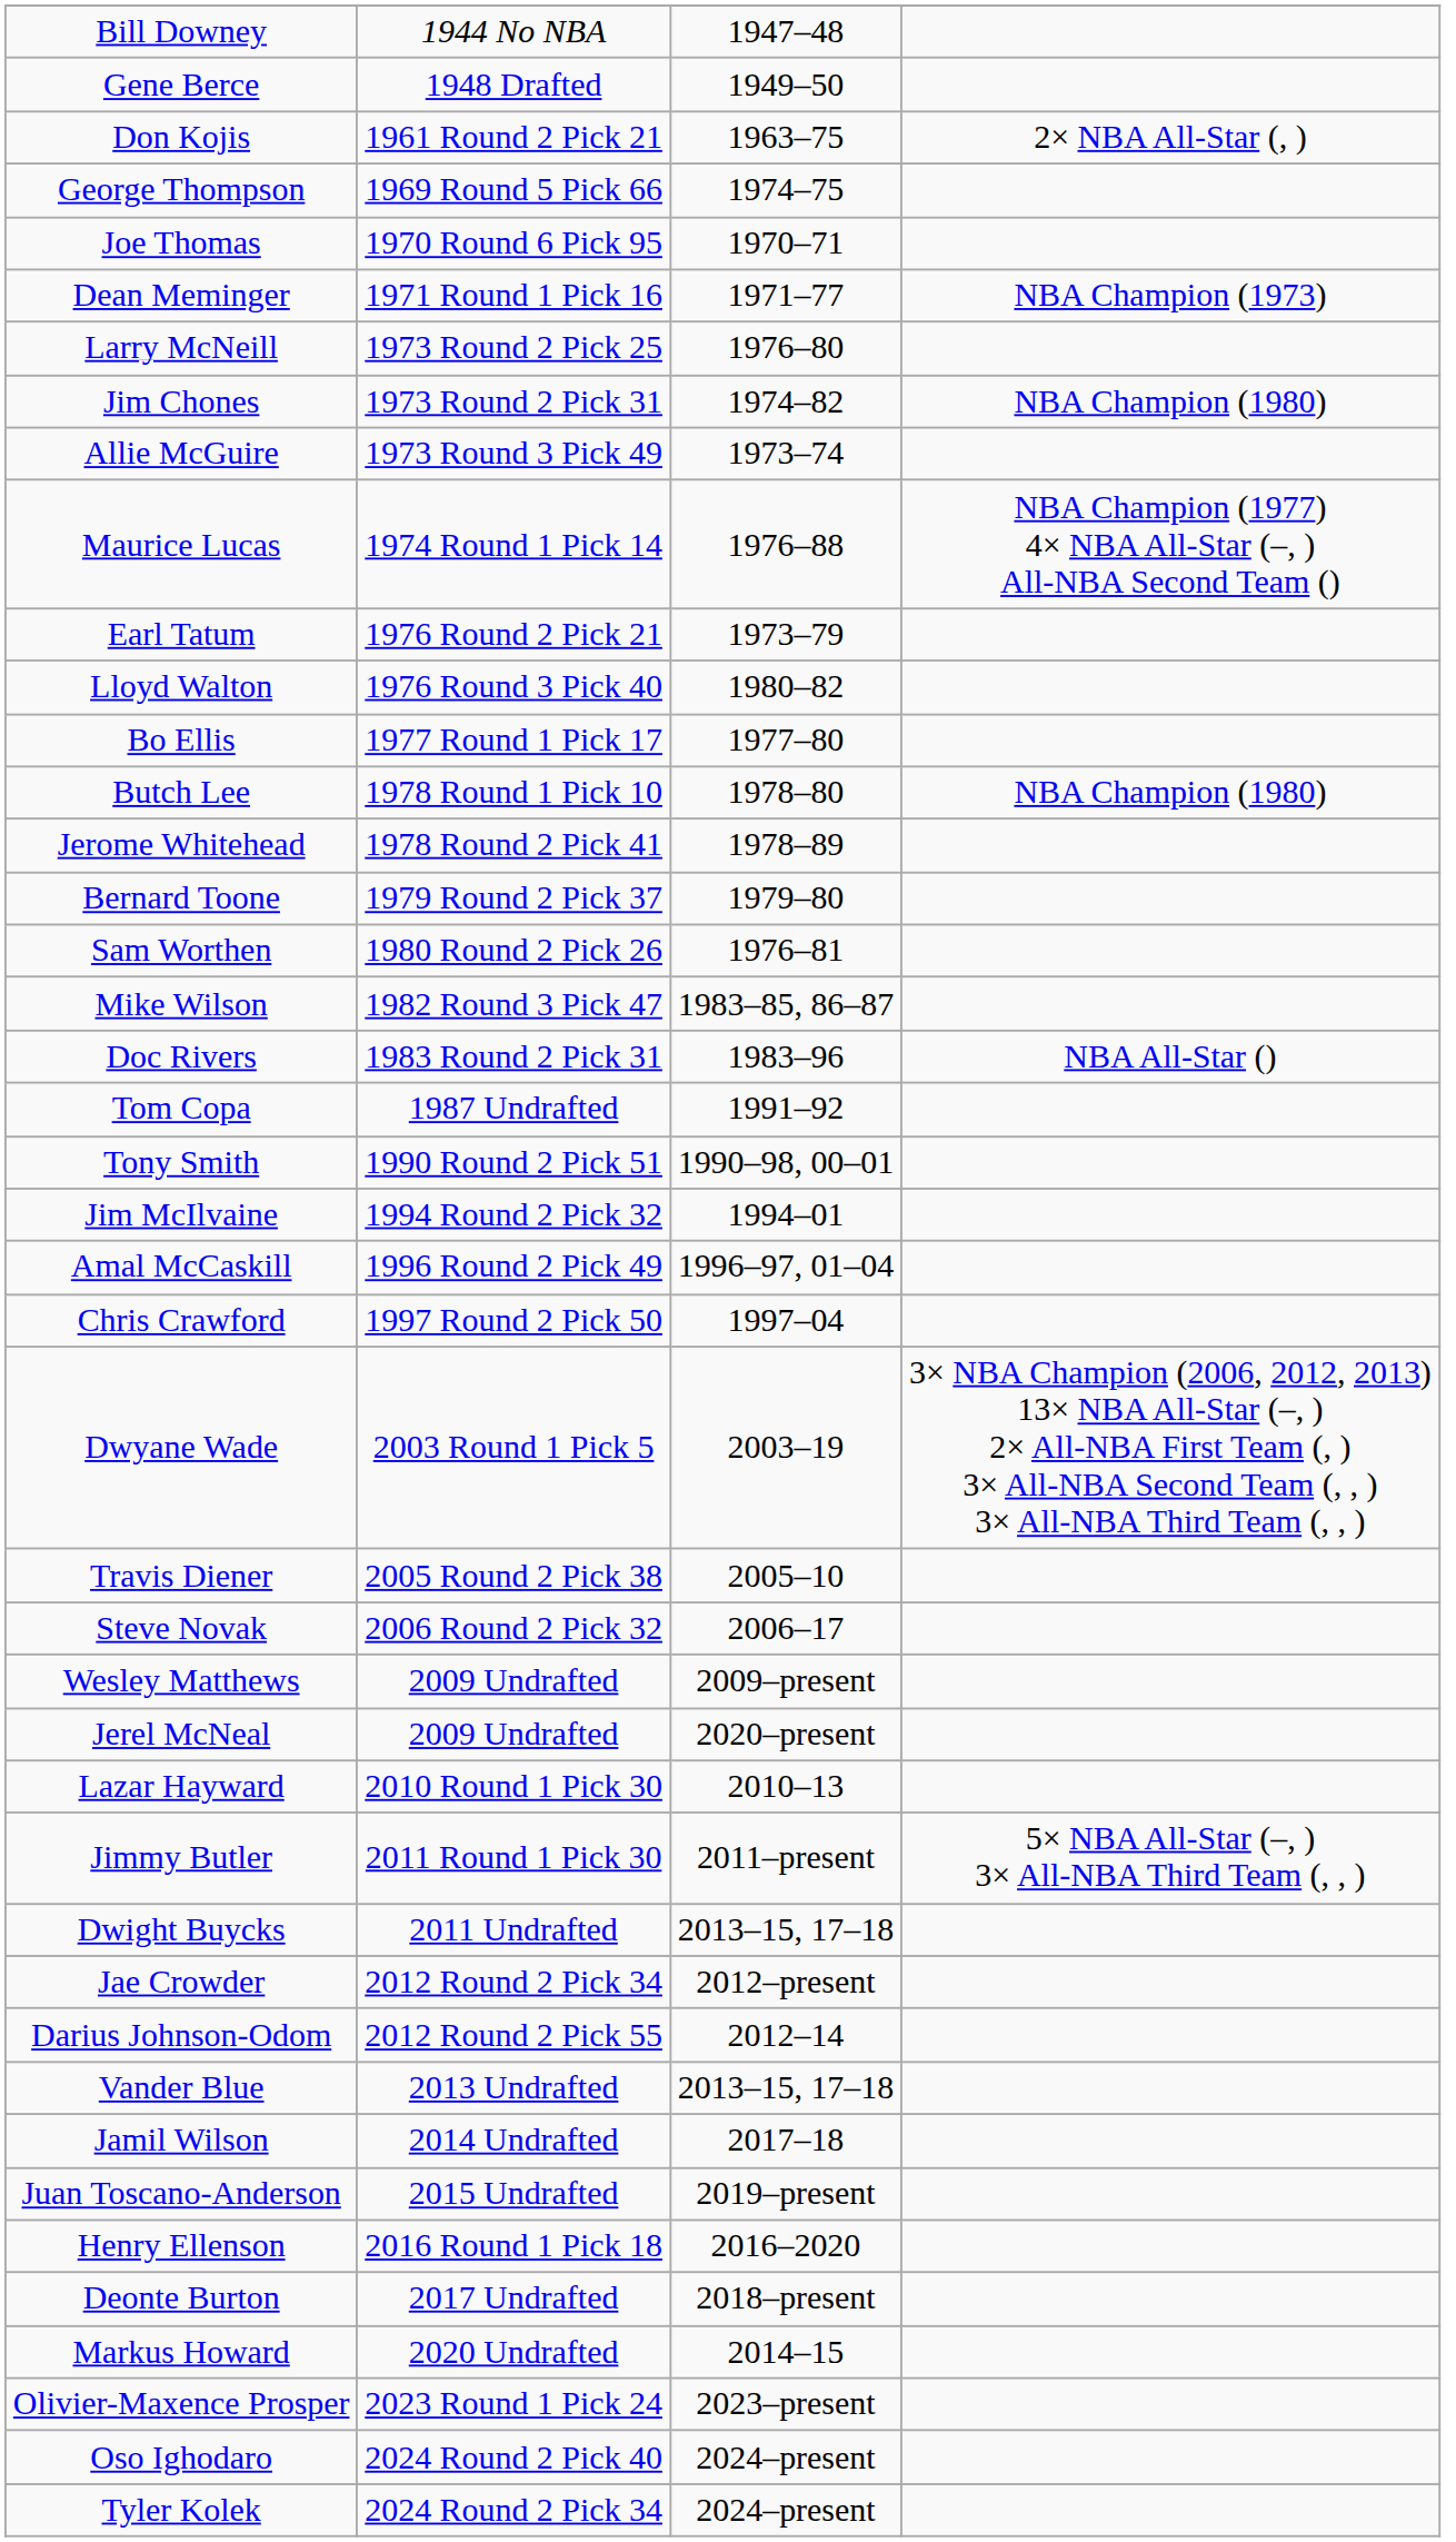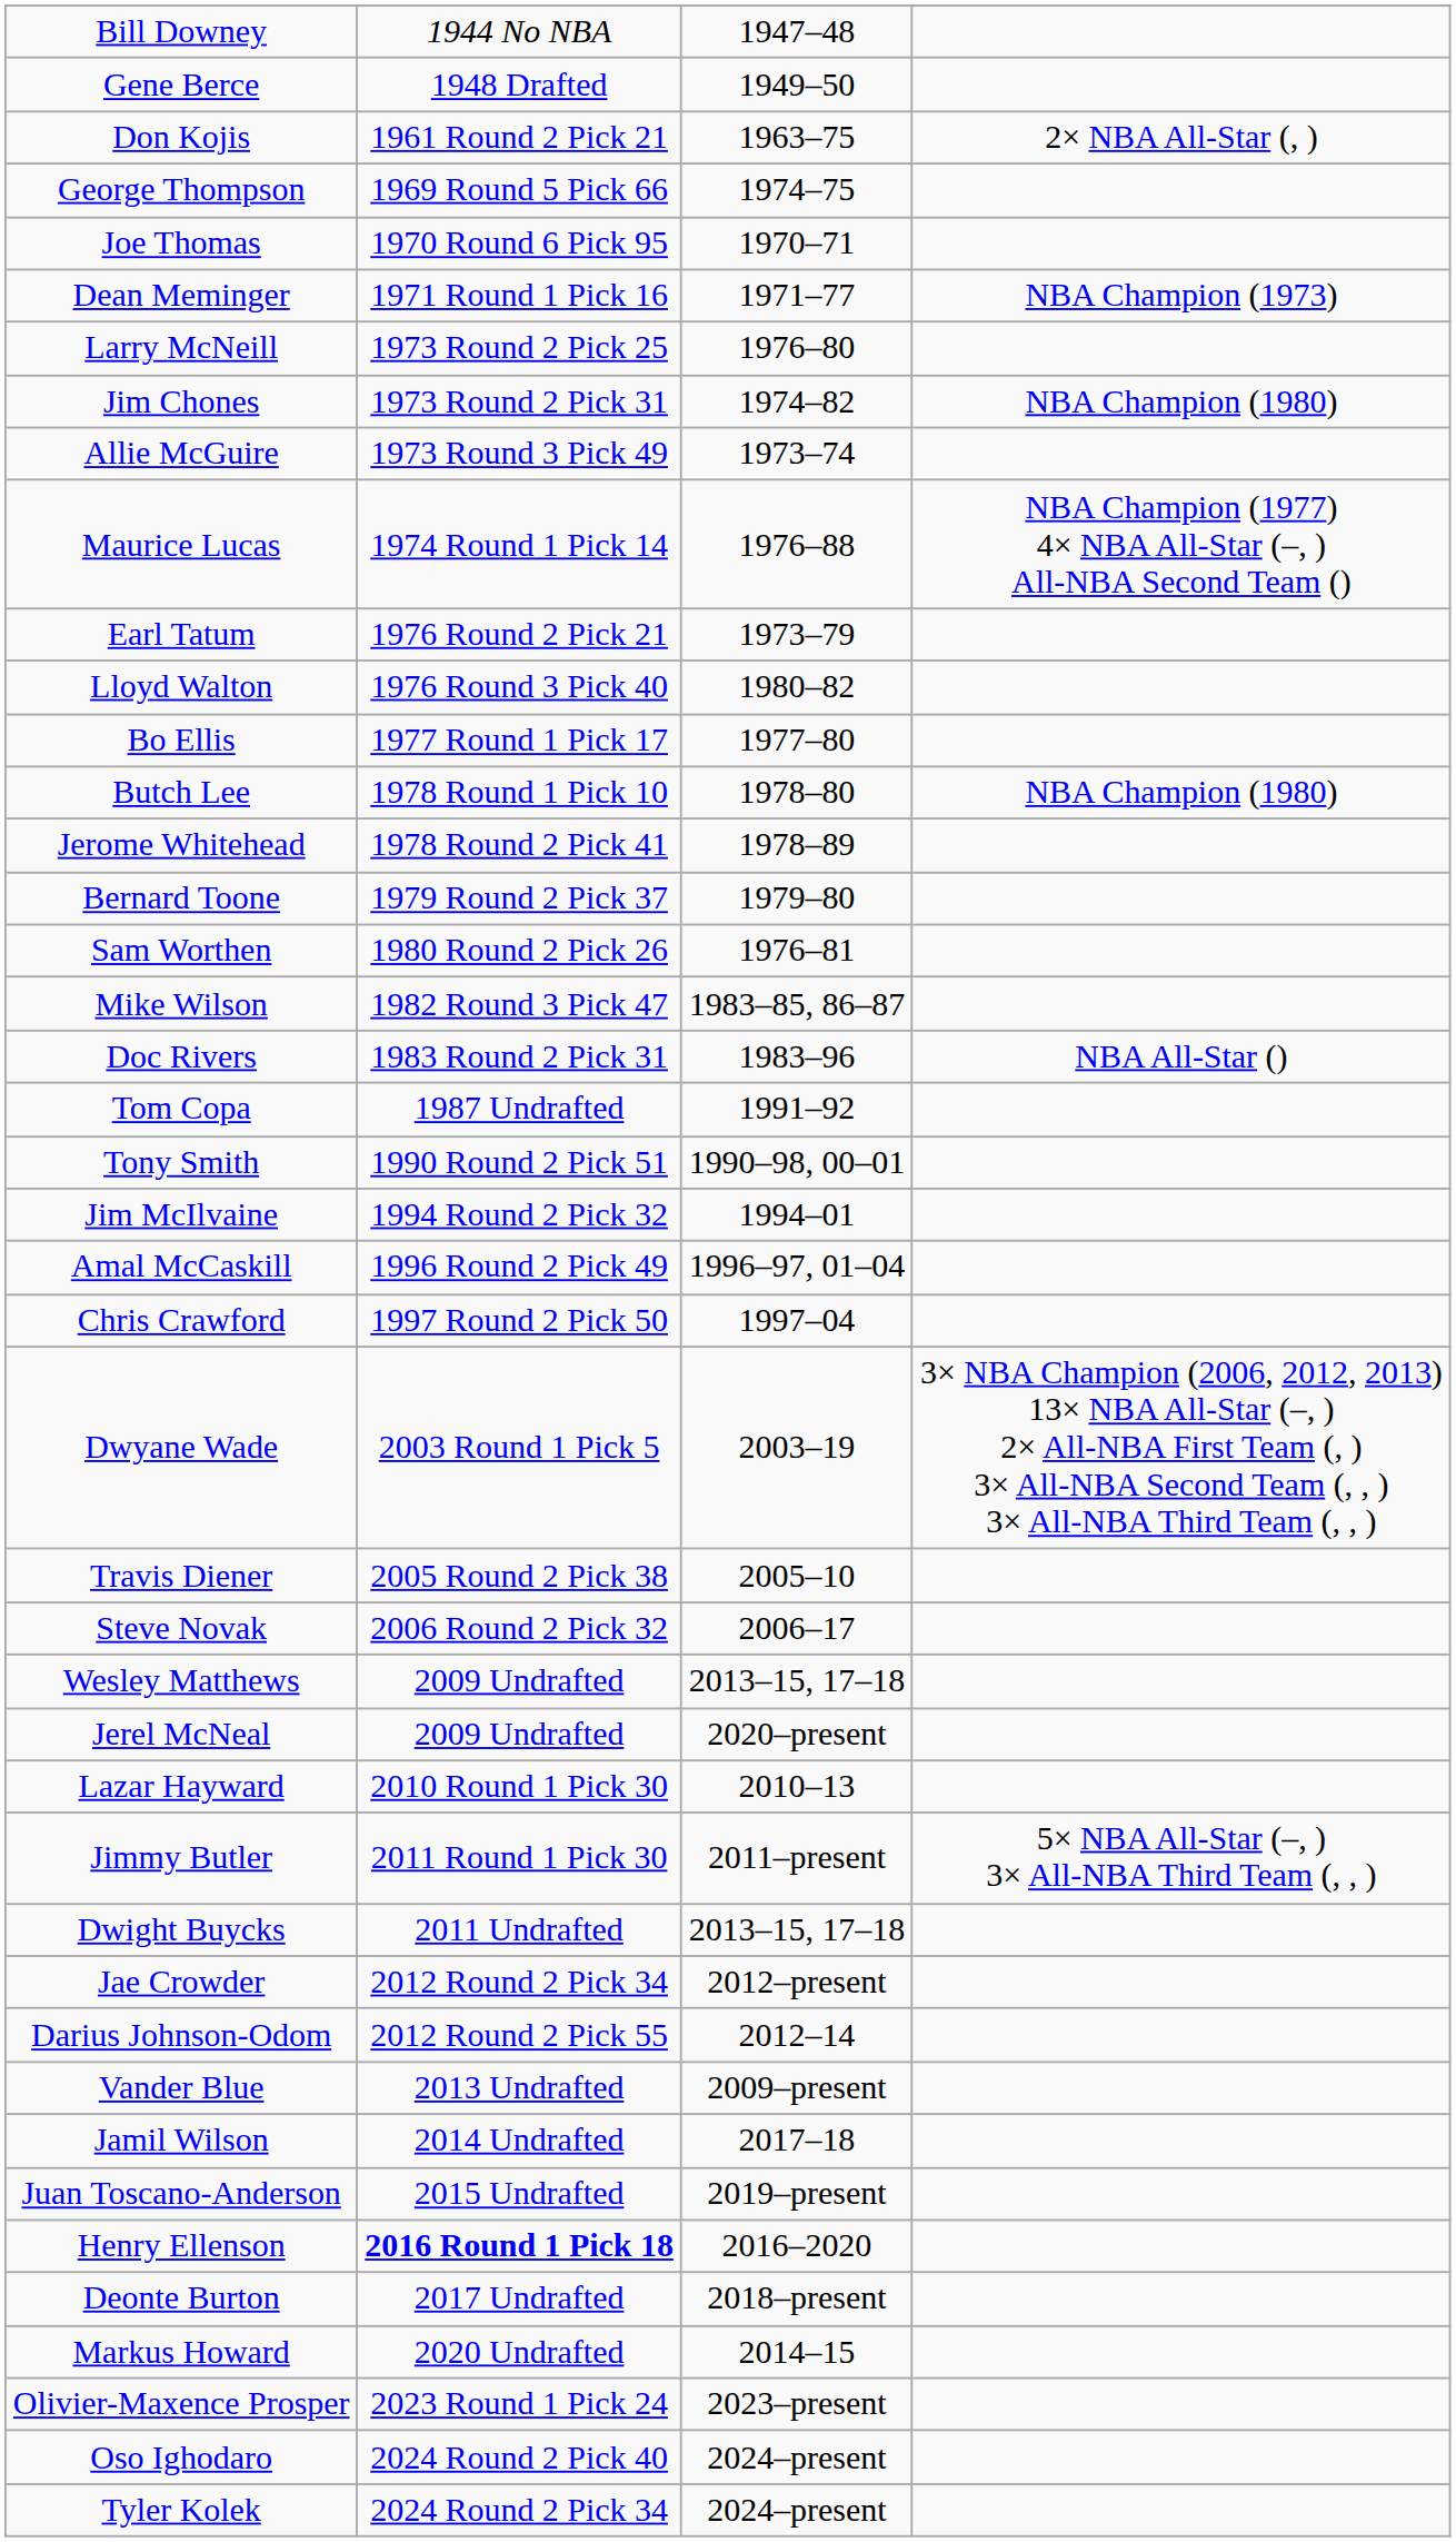Wesley Matthews | column 3: 2009–present -> 2013–15, 17–18
Vander Blue | column 3: 2013–15, 17–18 -> 2009–present
Henry Ellenson | column 2: normal -> bold
